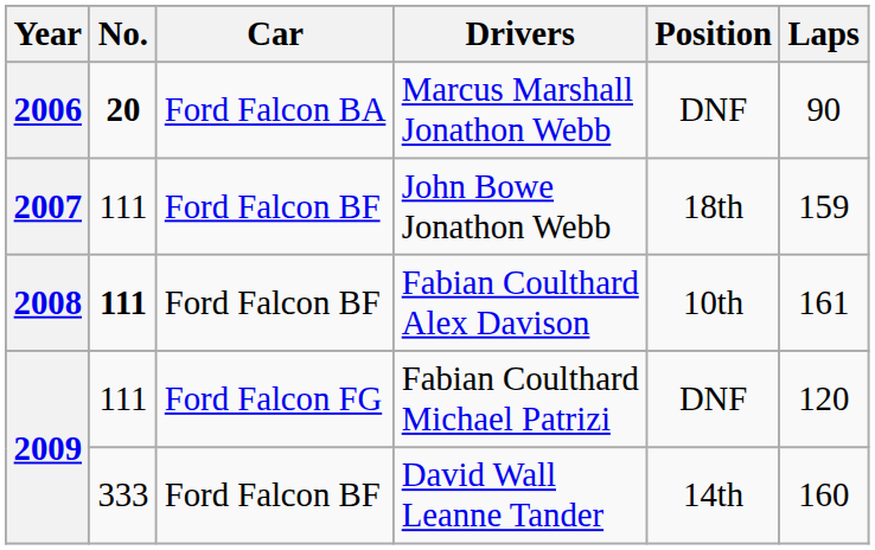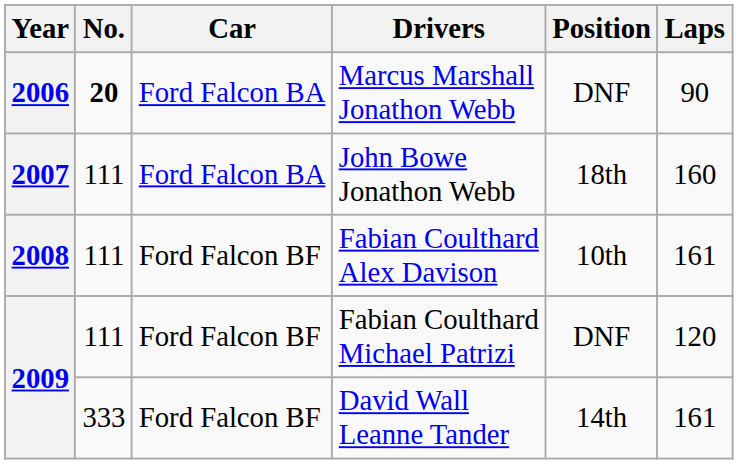John Bowe Jonathon Webb | Car: Ford Falcon BF -> Ford Falcon BA
John Bowe Jonathon Webb | Laps: 159 -> 160
Fabian Coulthard Alex Davison | No.: bold -> normal
Fabian Coulthard Michael Patrizi | Car: Ford Falcon FG -> Ford Falcon BF
David Wall Leanne Tander | Laps: 160 -> 161
